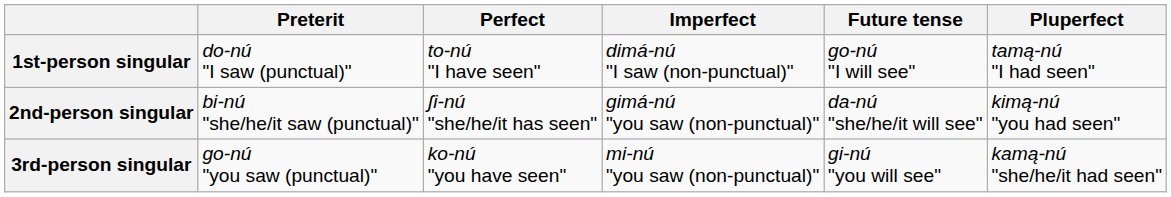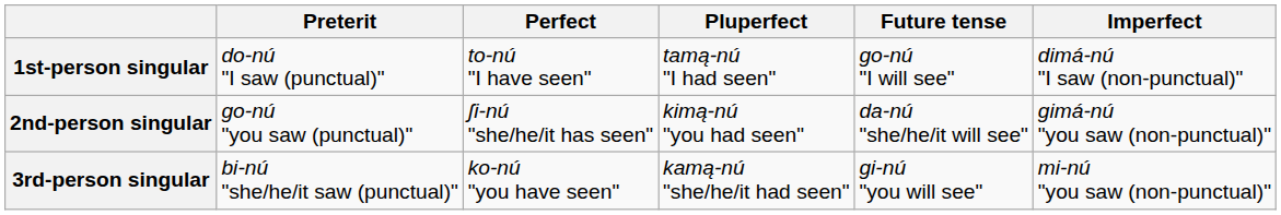columns swapped: Imperfect <-> Pluperfect
2nd-person singular | Preterit: bi-nú "she/he/it saw (punctual)" -> go-nú "you saw (punctual)"
3rd-person singular | Preterit: go-nú "you saw (punctual)" -> bi-nú "she/he/it saw (punctual)"
